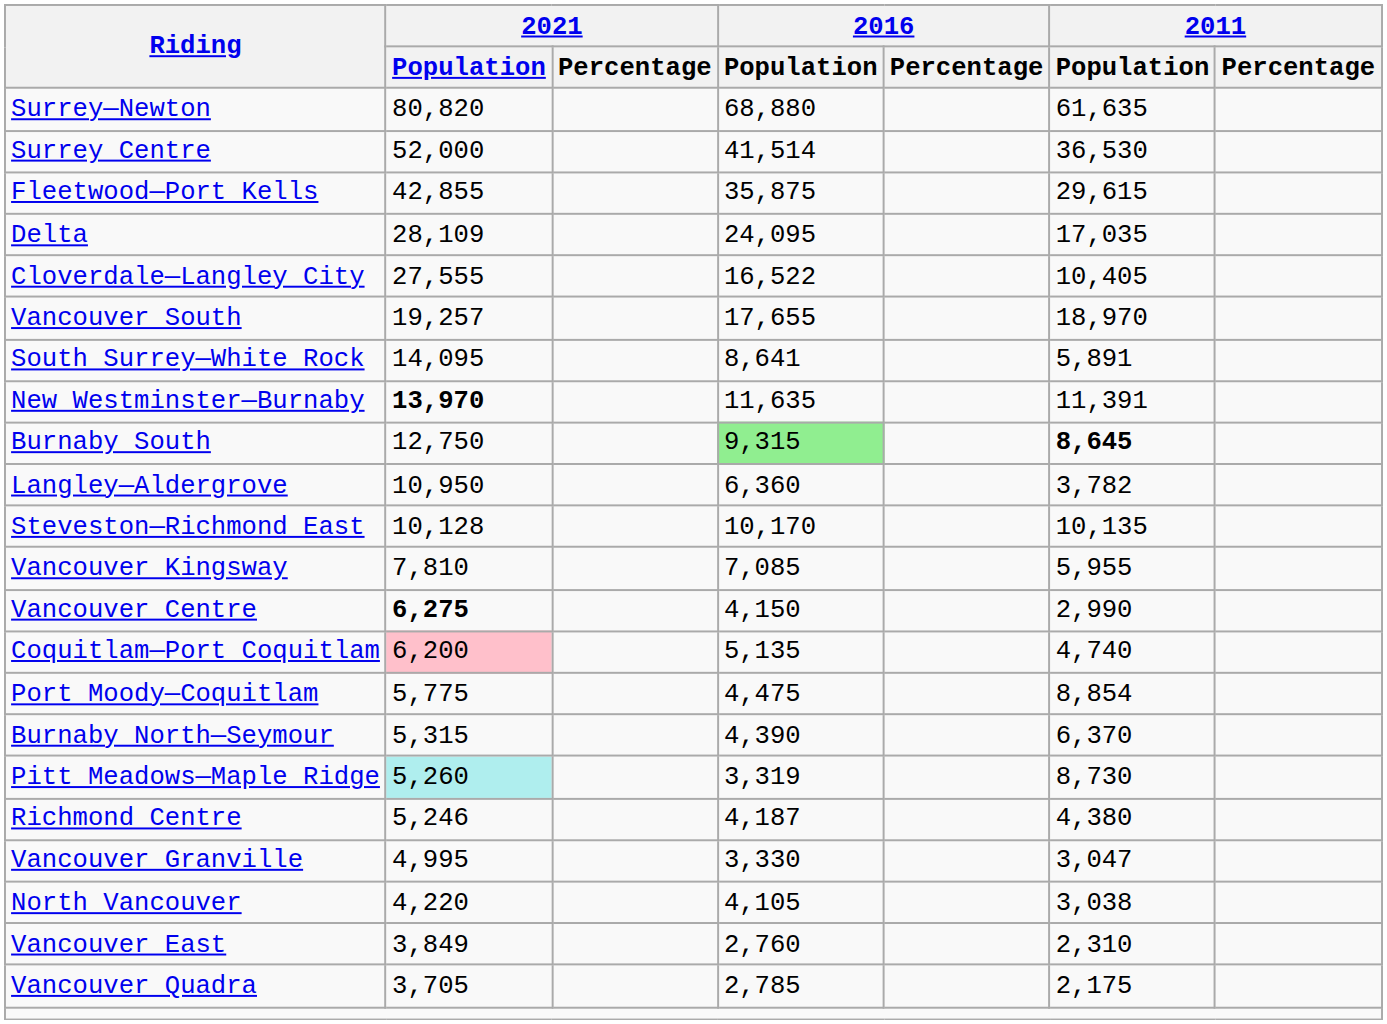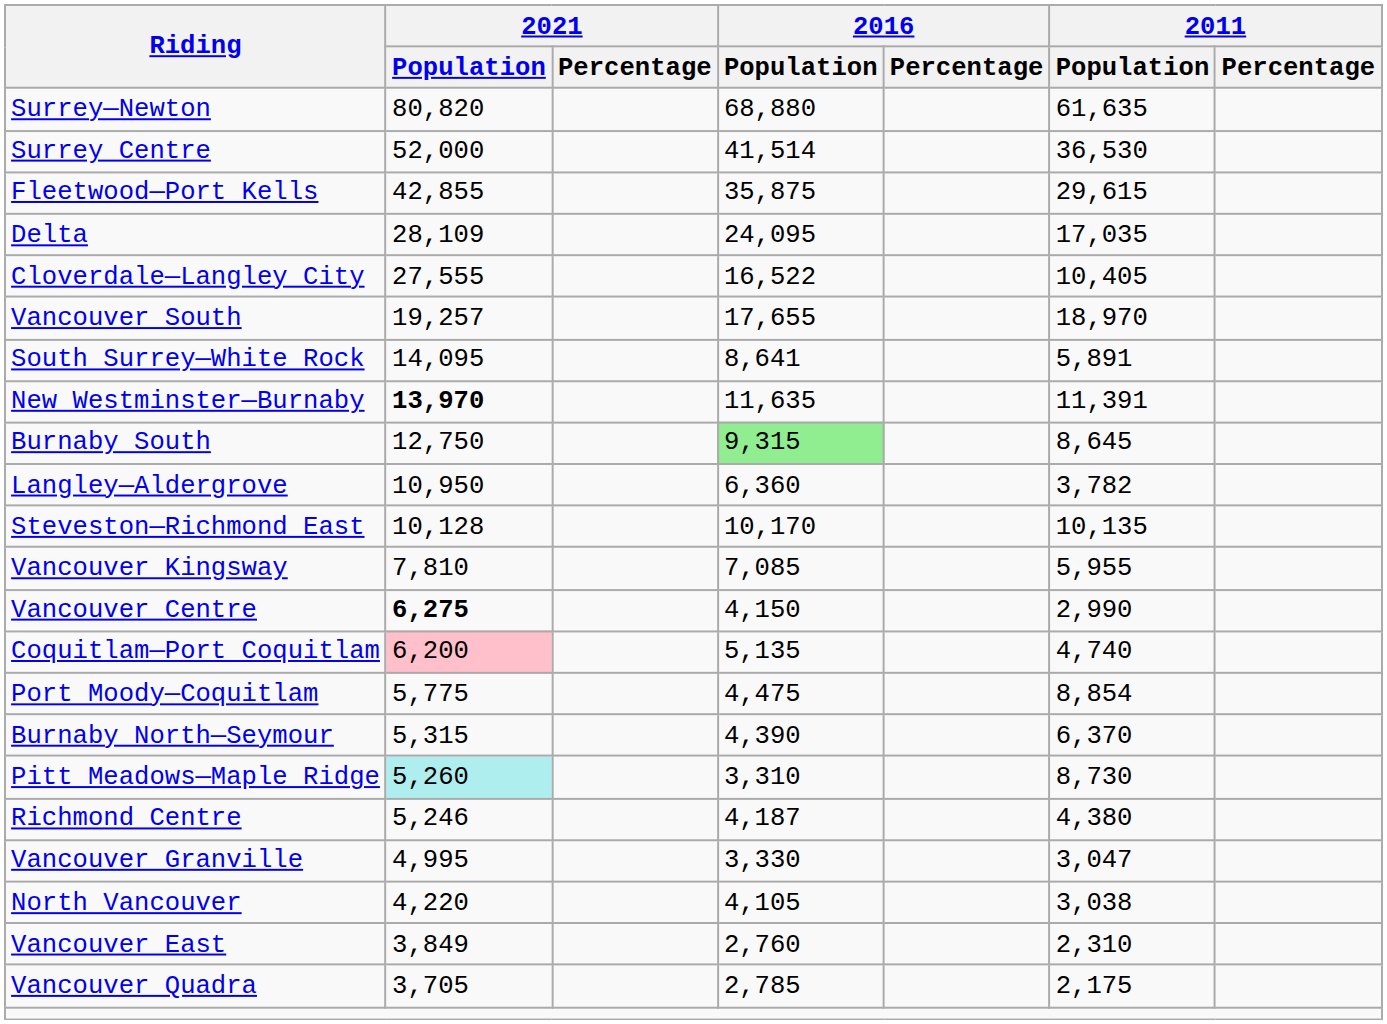Burnaby South | 2011 / Population: bold -> normal
Pitt Meadows—Maple Ridge | 2016 / Population: 3,319 -> 3,310
